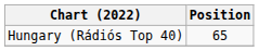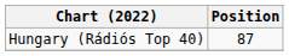Hungary (Rádiós Top 40) | Position: 65 -> 87
